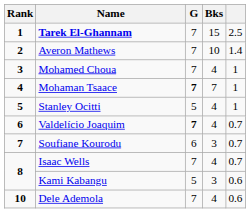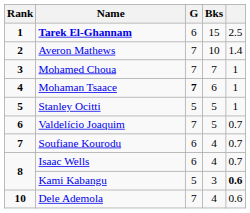Tarek El-Ghannam | G: 7 -> 6
Mohamed Choua | Bks: 4 -> 7
Mohaman Tsaace | Bks: 7 -> 6
Stanley Ocitti | Bks: 4 -> 5
Valdelício Joaquim | G: bold -> normal
Valdelício Joaquim | Bks: 4 -> 5
Soufiane Kourodu | Bks: 3 -> 4
Isaac Wells | G: 7 -> 6
Kami Kabangu | column 5: normal -> bold
